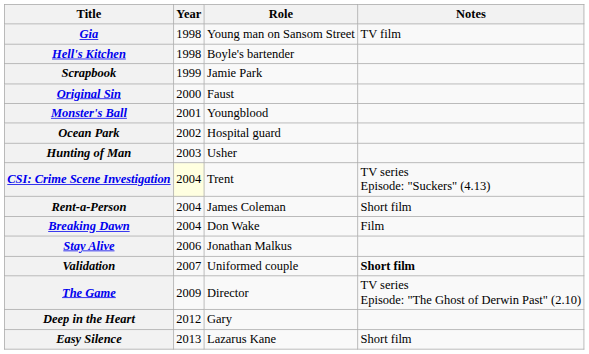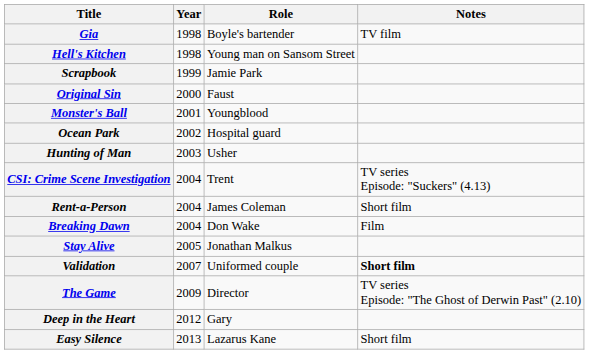Gia | Role: Young man on Sansom Street -> Boyle's bartender
Hell's Kitchen | Role: Boyle's bartender -> Young man on Sansom Street
CSI: Crime Scene Investigation | Year: lightyellow background -> no background
Stay Alive | Year: 2006 -> 2005
